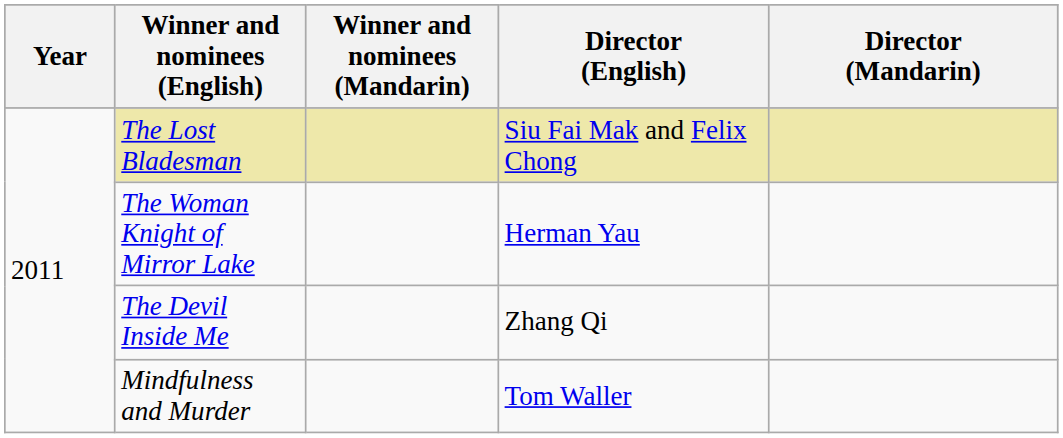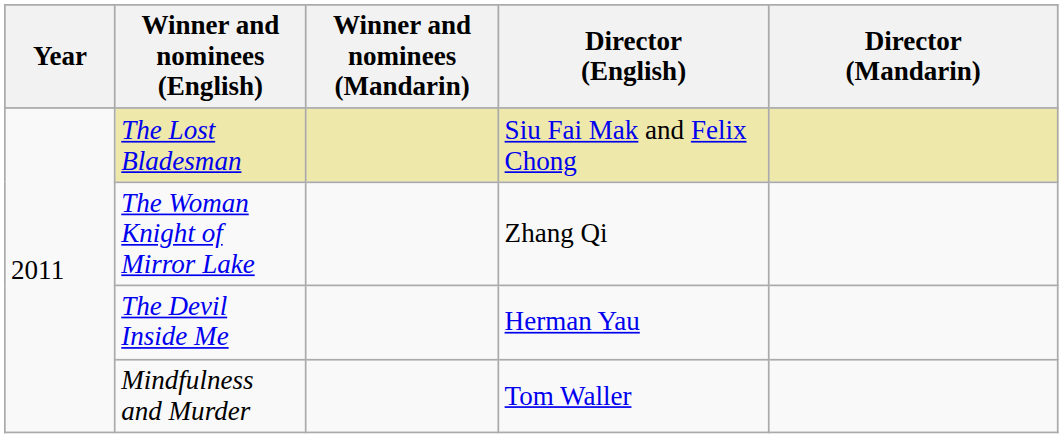The Woman Knight of Mirror Lake | Director (English): Herman Yau -> Zhang Qi
The Devil Inside Me | Director (English): Zhang Qi -> Herman Yau
